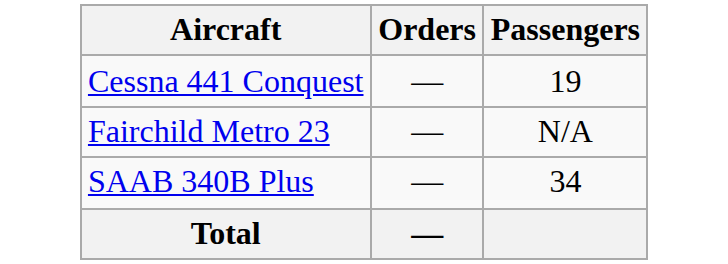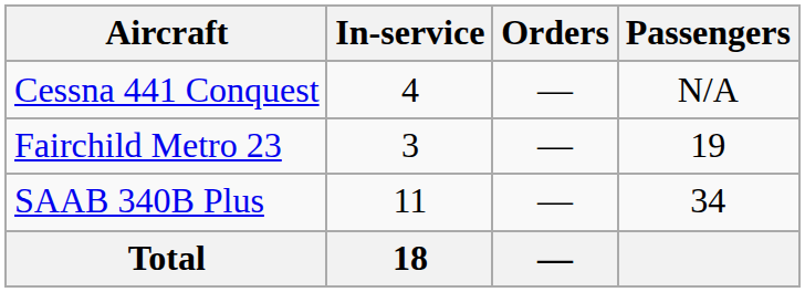+ column: In-service | 4 | 3 | 11 | 18
Cessna 441 Conquest | Passengers: 19 -> N/A
Fairchild Metro 23 | Passengers: N/A -> 19
